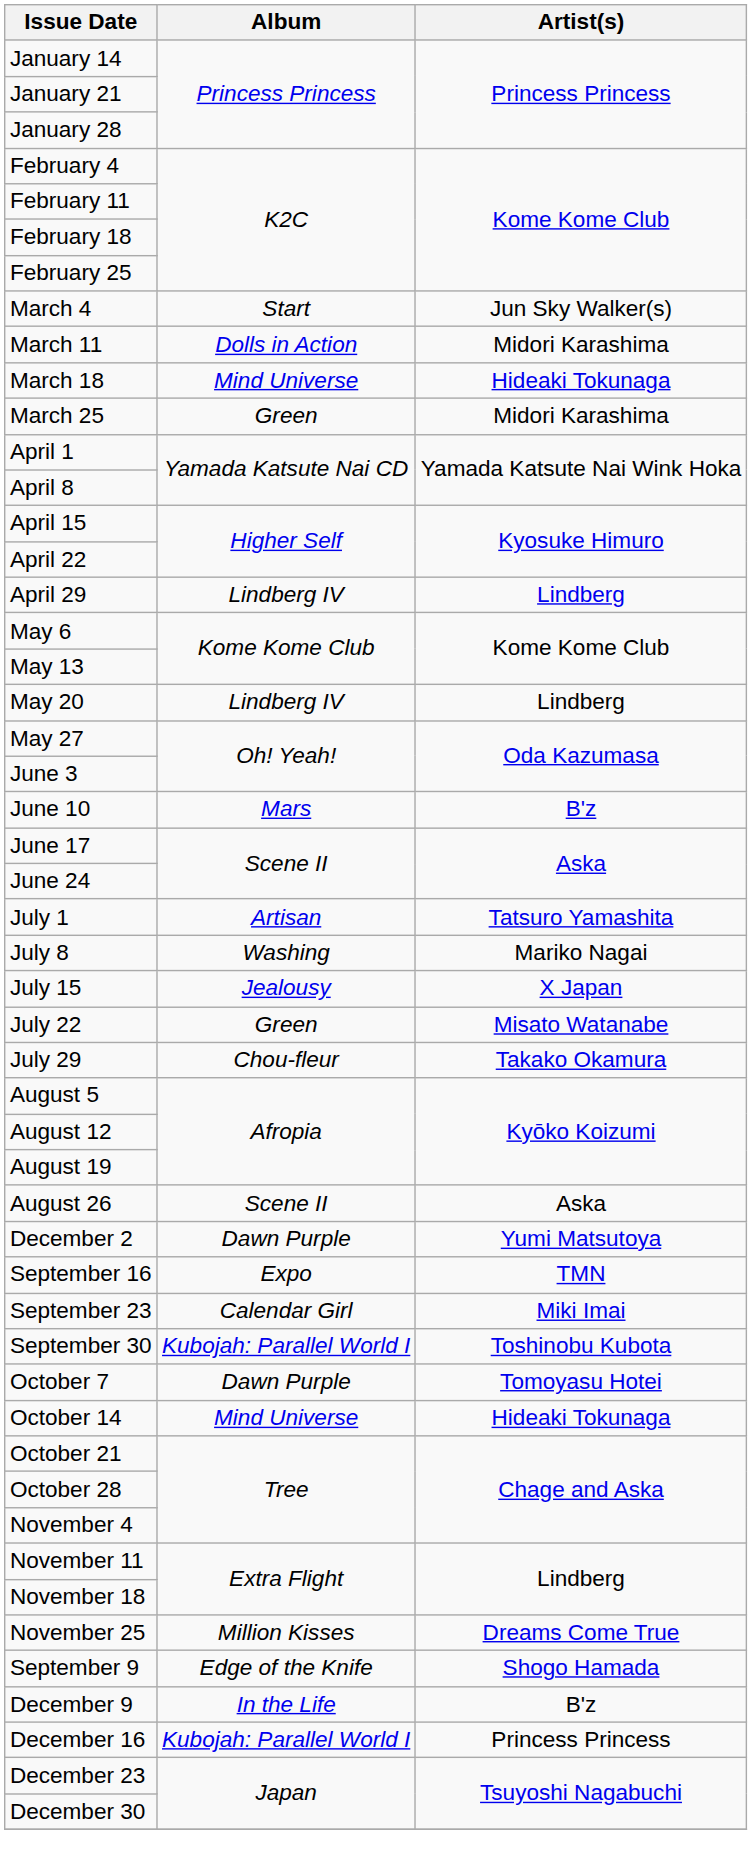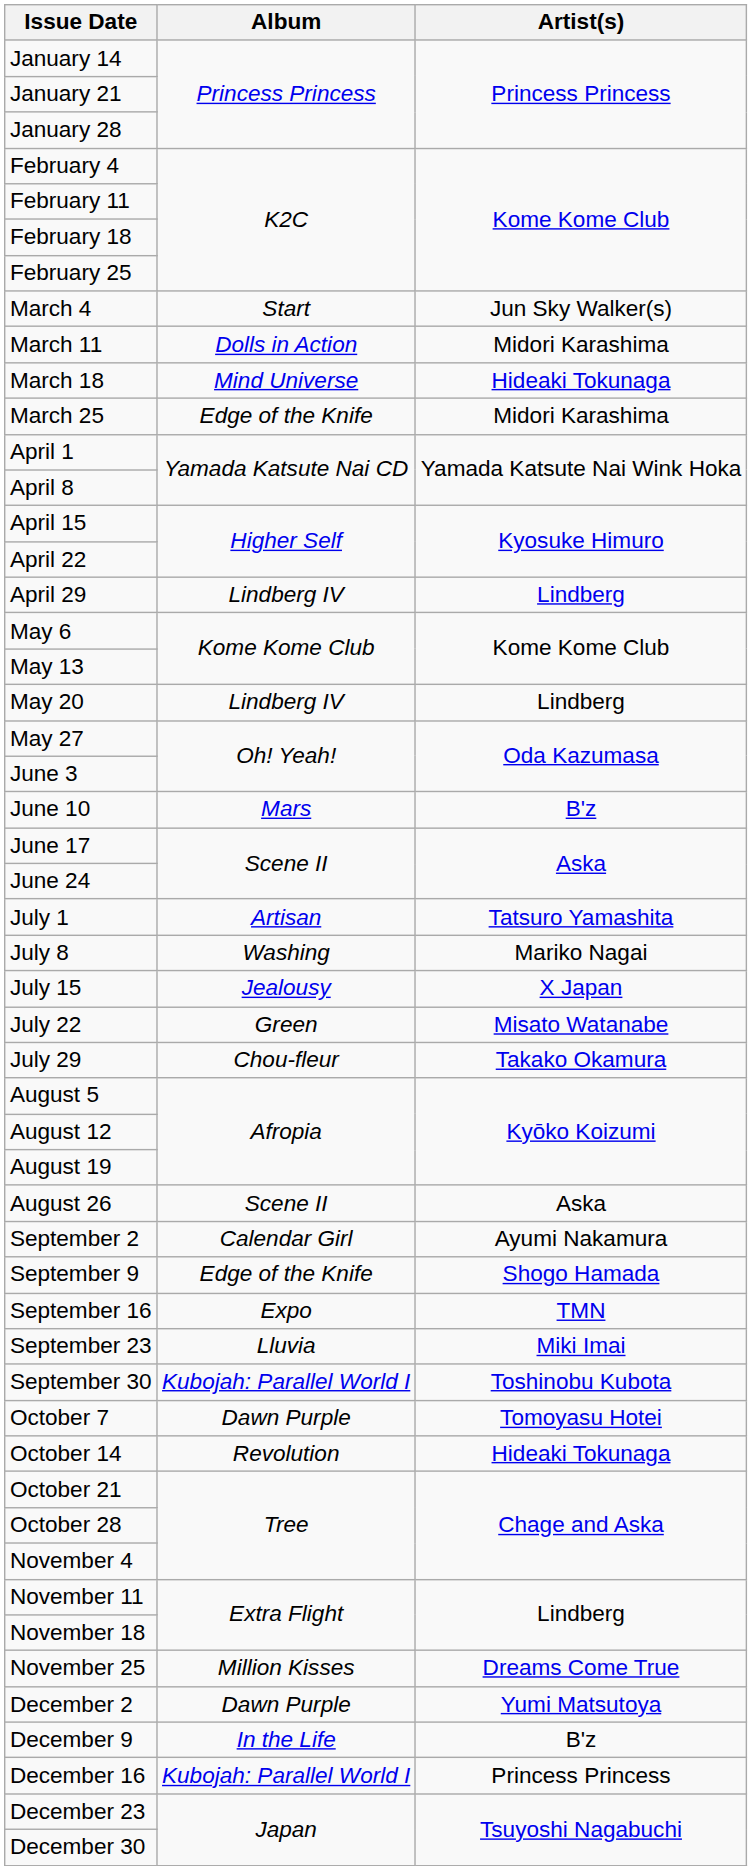March 25 | Album: Green -> Edge of the Knife
+ row: September 2 | Calendar Girl | Ayumi Nakamura
rows swapped: September 9 <-> December 2
September 23 | Album: Calendar Girl -> Lluvia
October 14 | Album: Mind Universe -> Revolution
